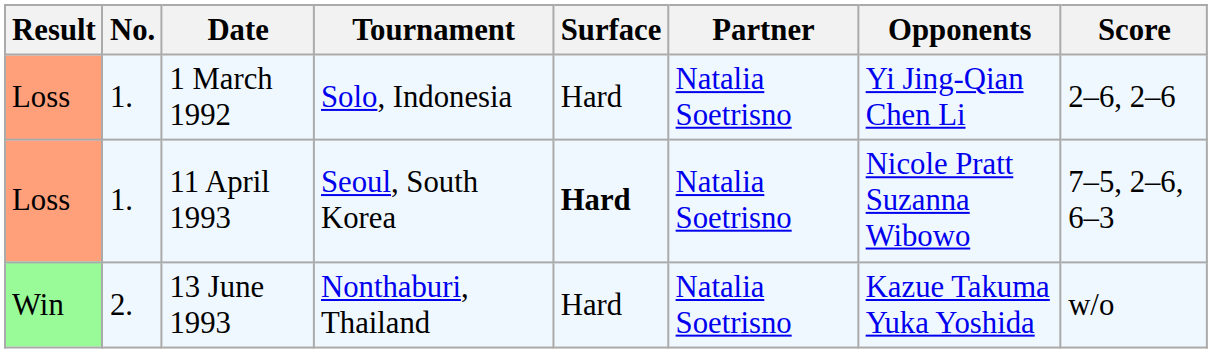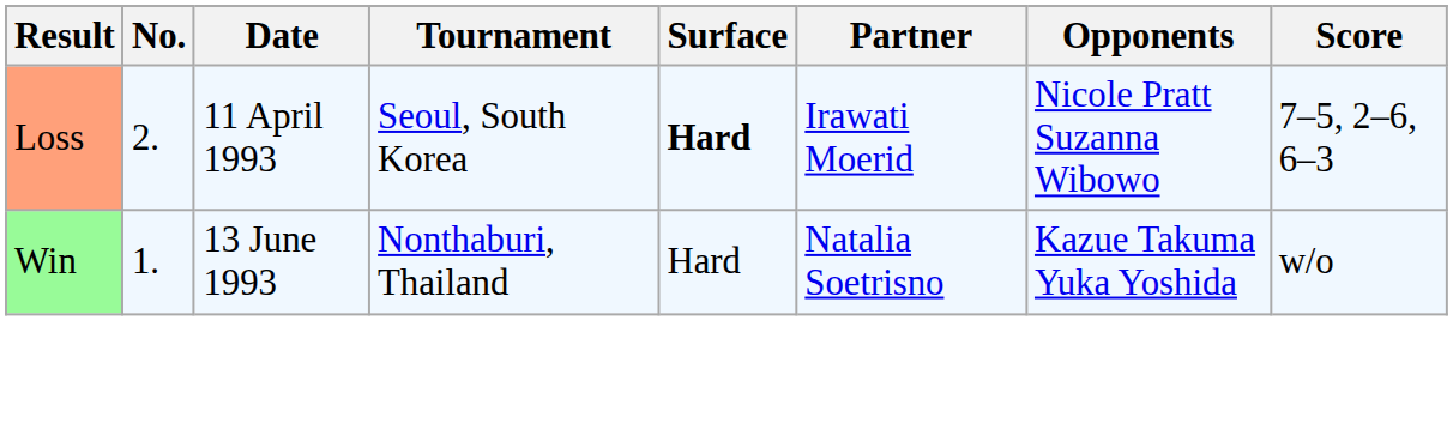- row: Loss | 1. | 1 March 1992 | Solo, Indonesia | Hard | Natalia Soetrisno | Yi Jing-Qian Chen Li | 2–6, 2–6
11 April 1993 | No.: 1. -> 2.
11 April 1993 | Partner: Natalia Soetrisno -> Irawati Moerid
13 June 1993 | No.: 2. -> 1.
